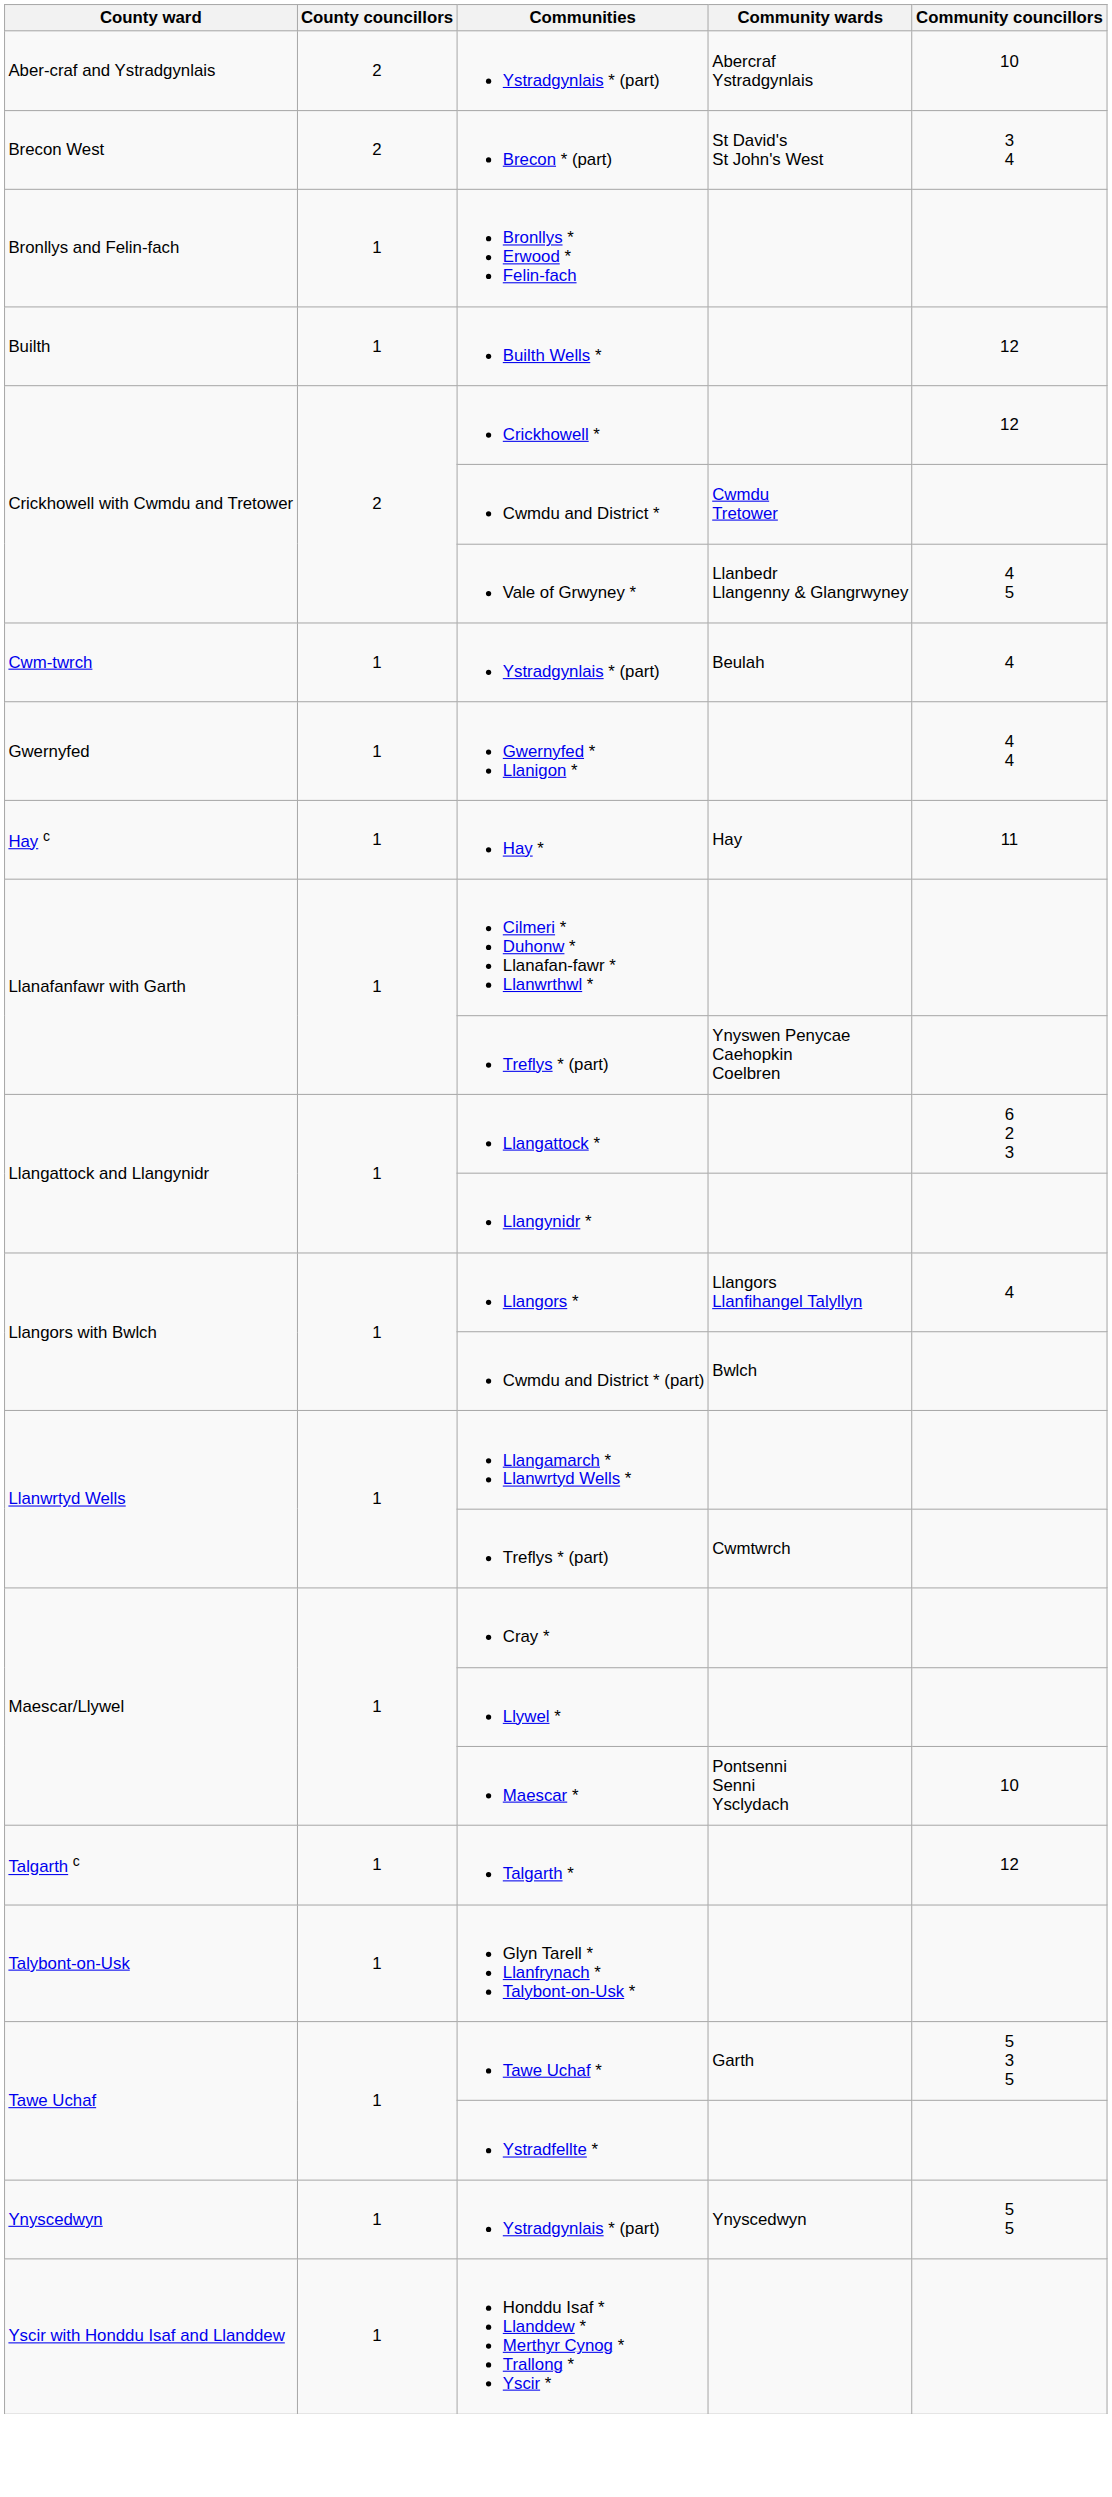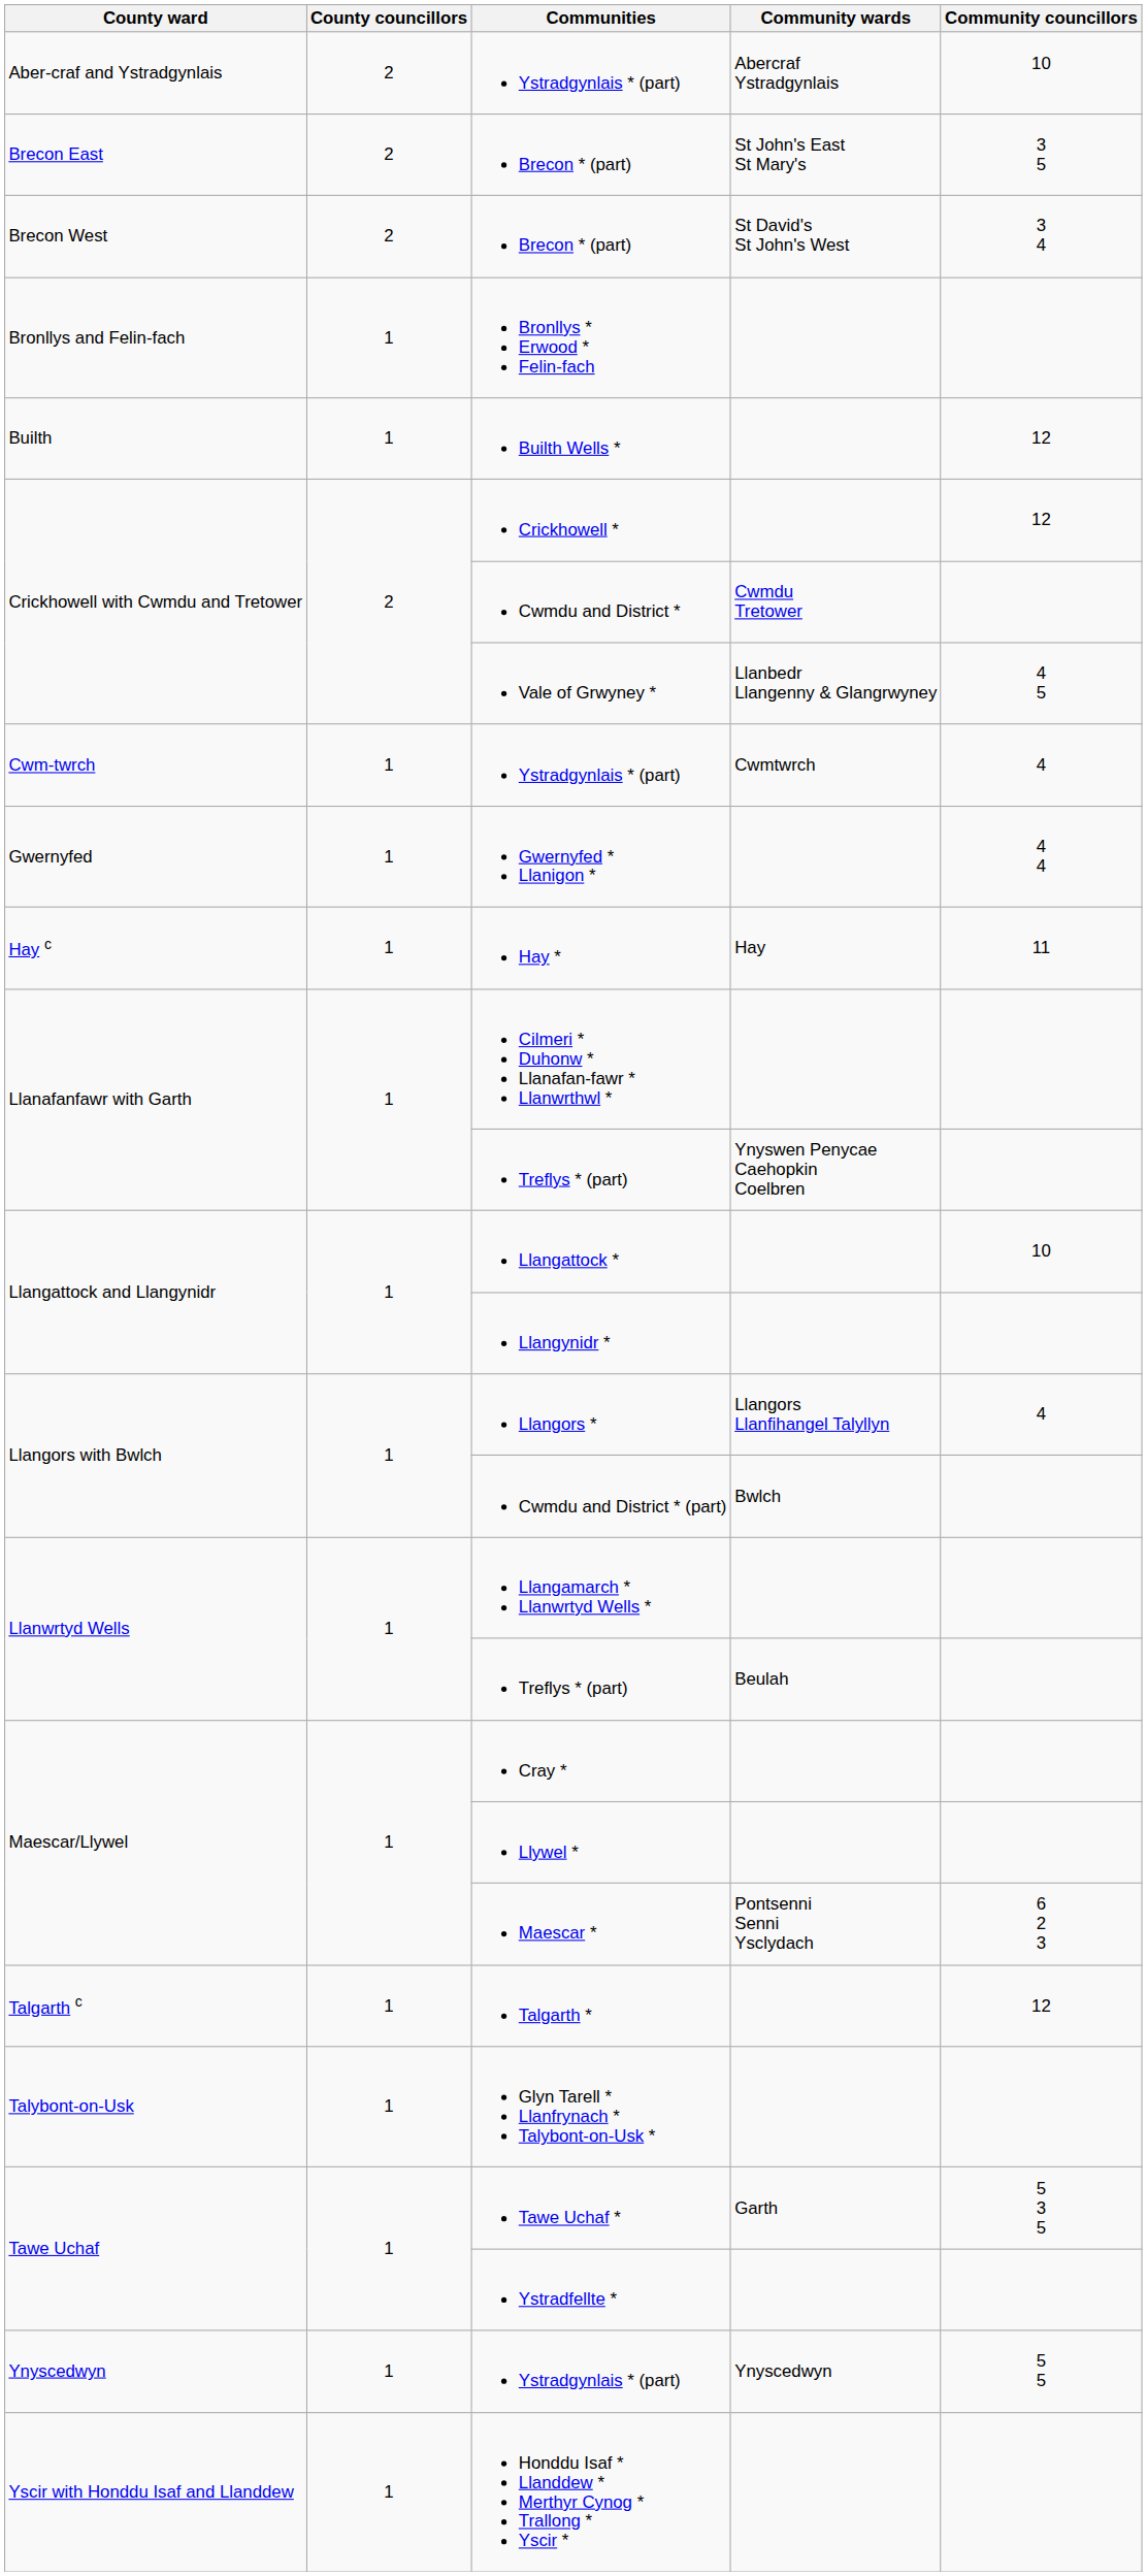+ row: Brecon East | 2 | Brecon * (part) | St John's East St Mary's | 3 5
Cwm-twrch / Ystradgynlais * (part) | Community wards: Beulah -> Cwmtwrch
Llangattock * | Community councillors: 6 2 3 -> 10
Llanwrtyd Wells / Treflys * (part) | Community wards: Cwmtwrch -> Beulah
Maescar * | Community councillors: 10 -> 6 2 3
